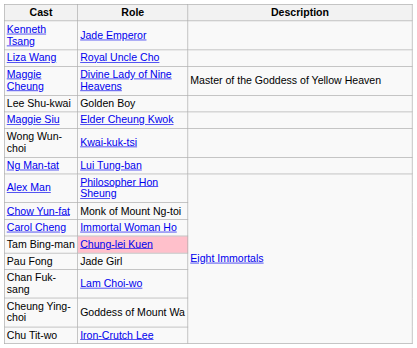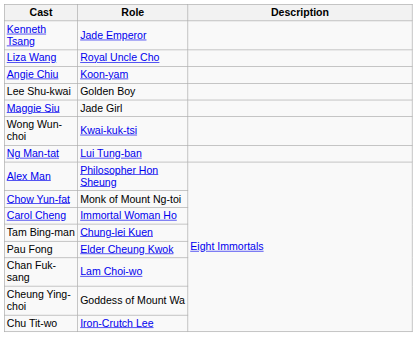+ row: Angie Chiu | Koon-yam
- row: Maggie Cheung | Divine Lady of Nine Heavens | Master of the Goddess of Yellow Heaven
Maggie Siu | Role: Elder Cheung Kwok -> Jade Girl
Tam Bing-man | Role: pink background -> no background
Pau Fong | Role: Jade Girl -> Elder Cheung Kwok
